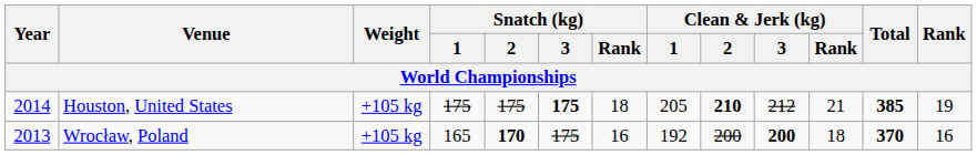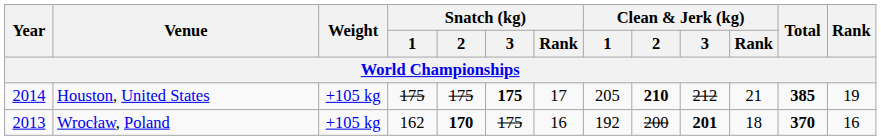Houston, United States | Snatch (kg) / Rank: 18 -> 17
Wrocław, Poland | Snatch (kg) / 1: 165 -> 162
Wrocław, Poland | Clean & Jerk (kg) / 3: 200 -> 201
